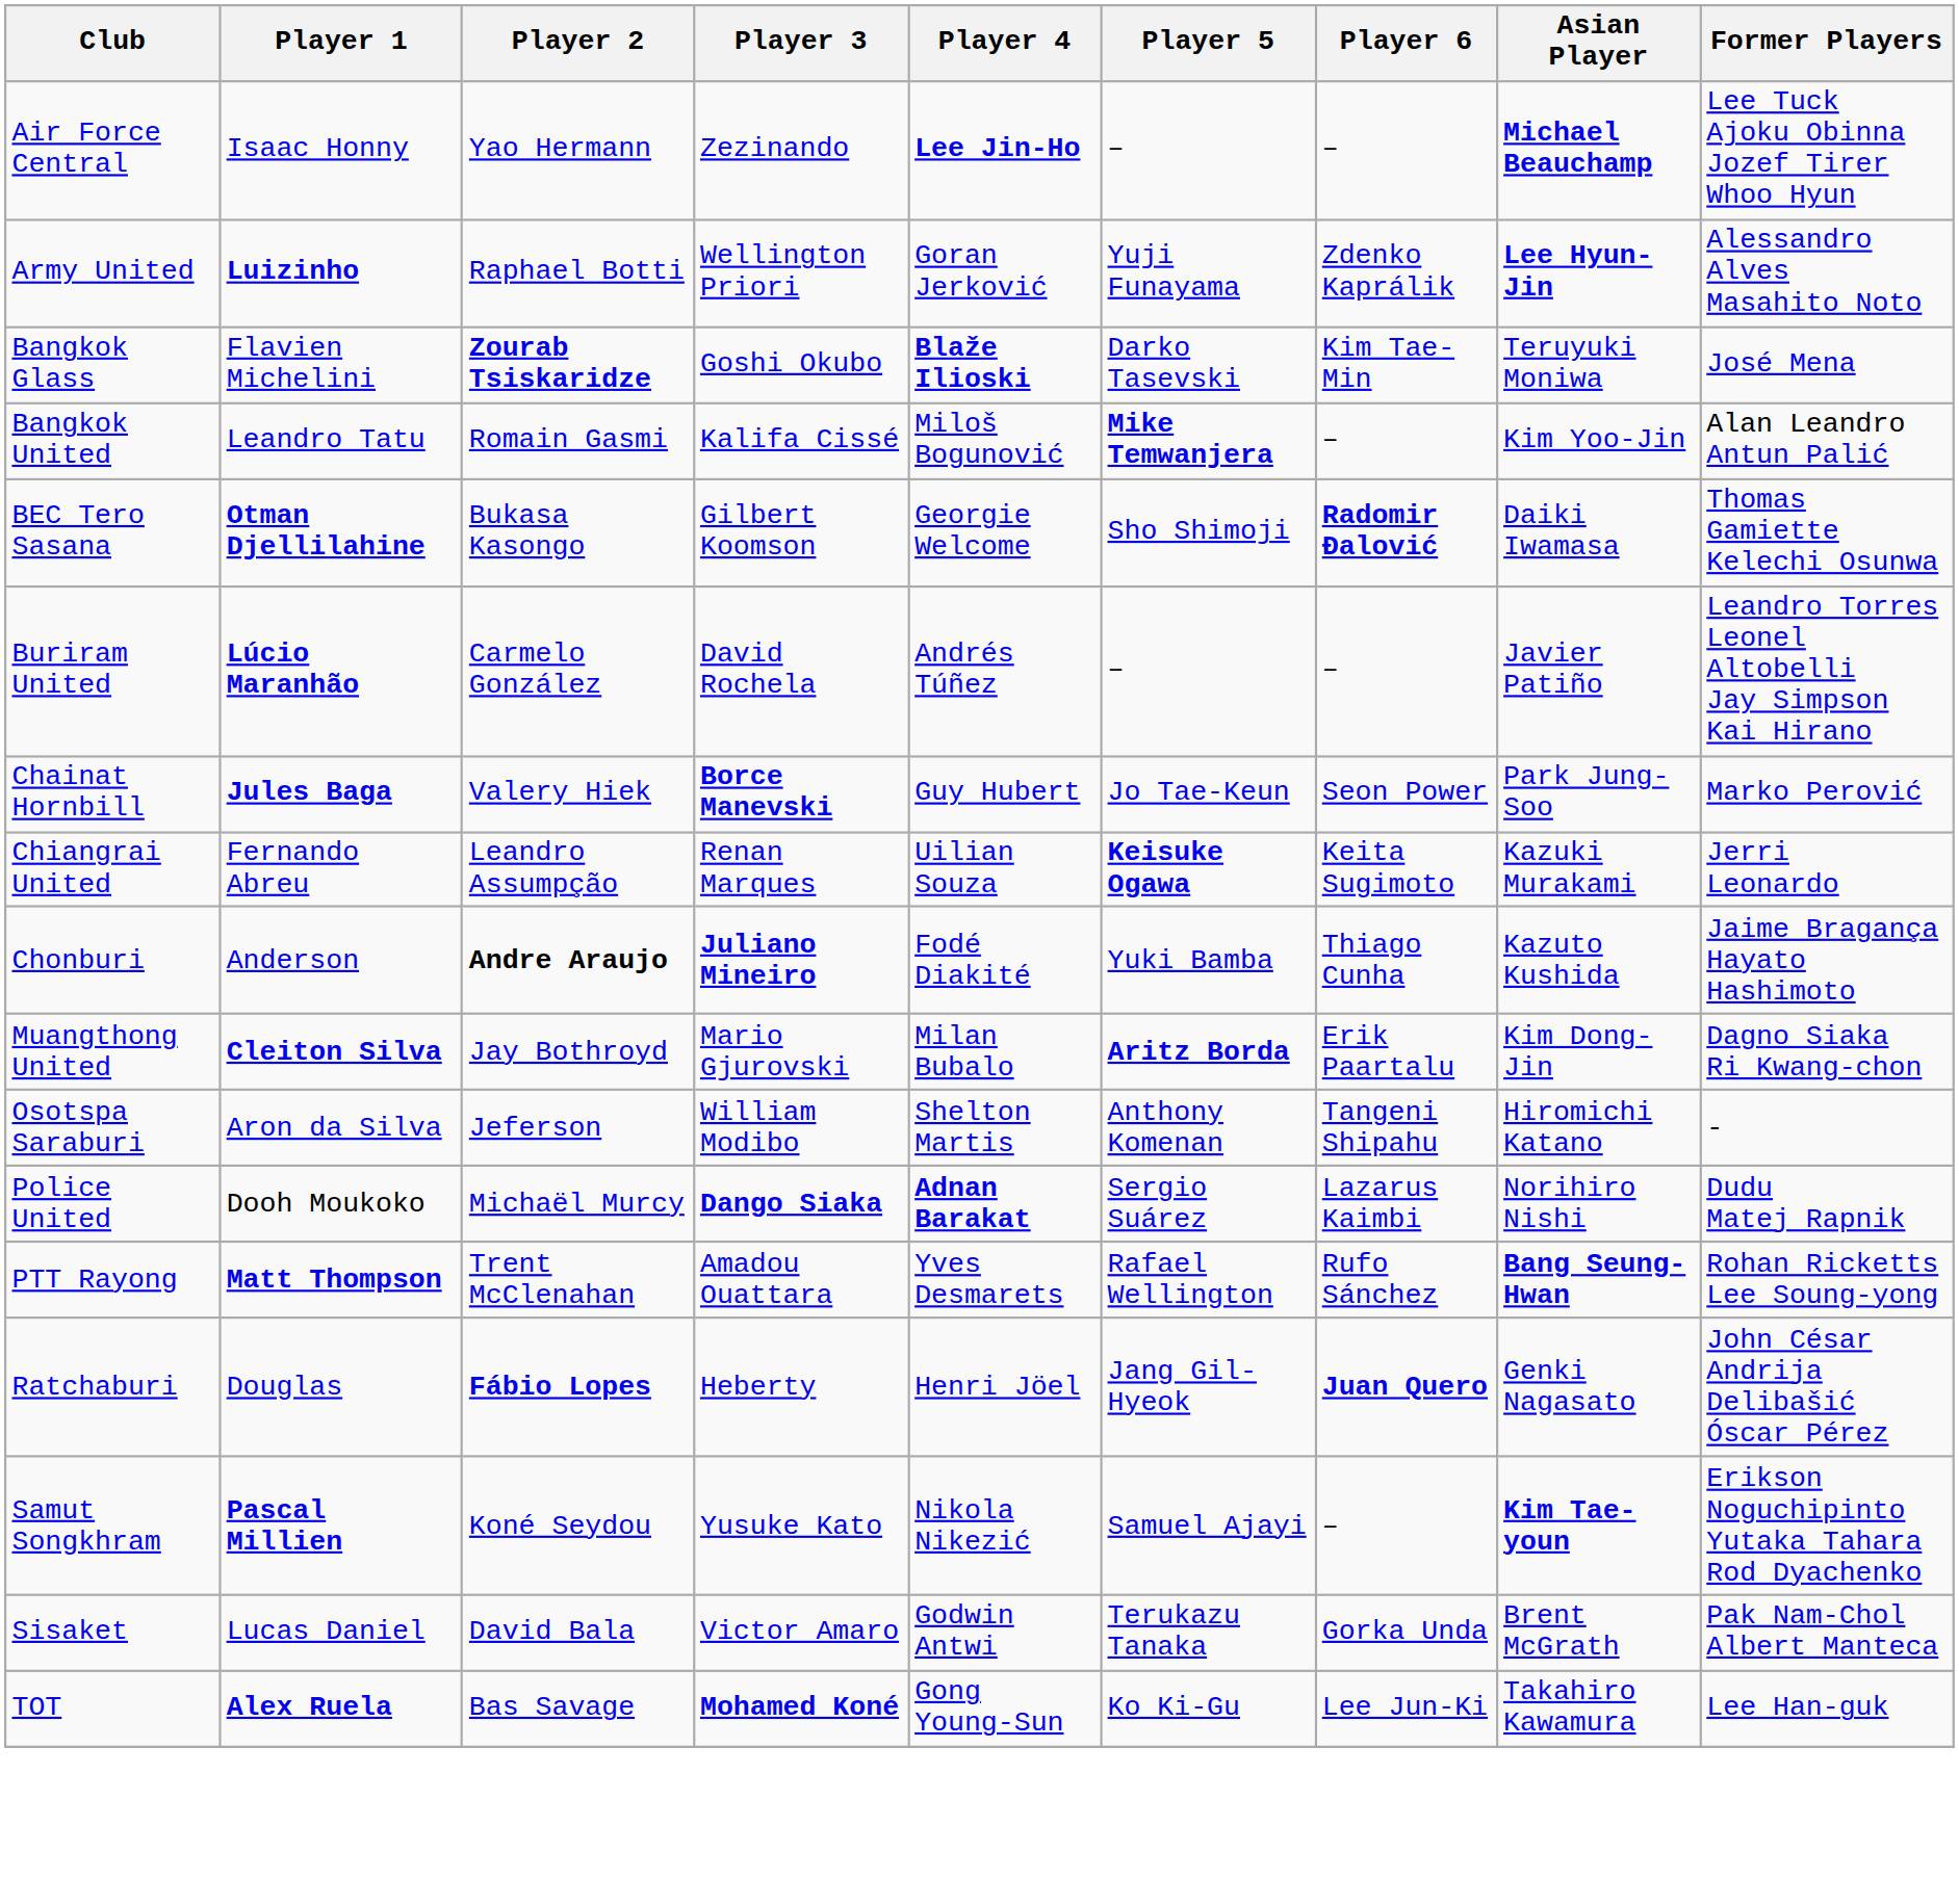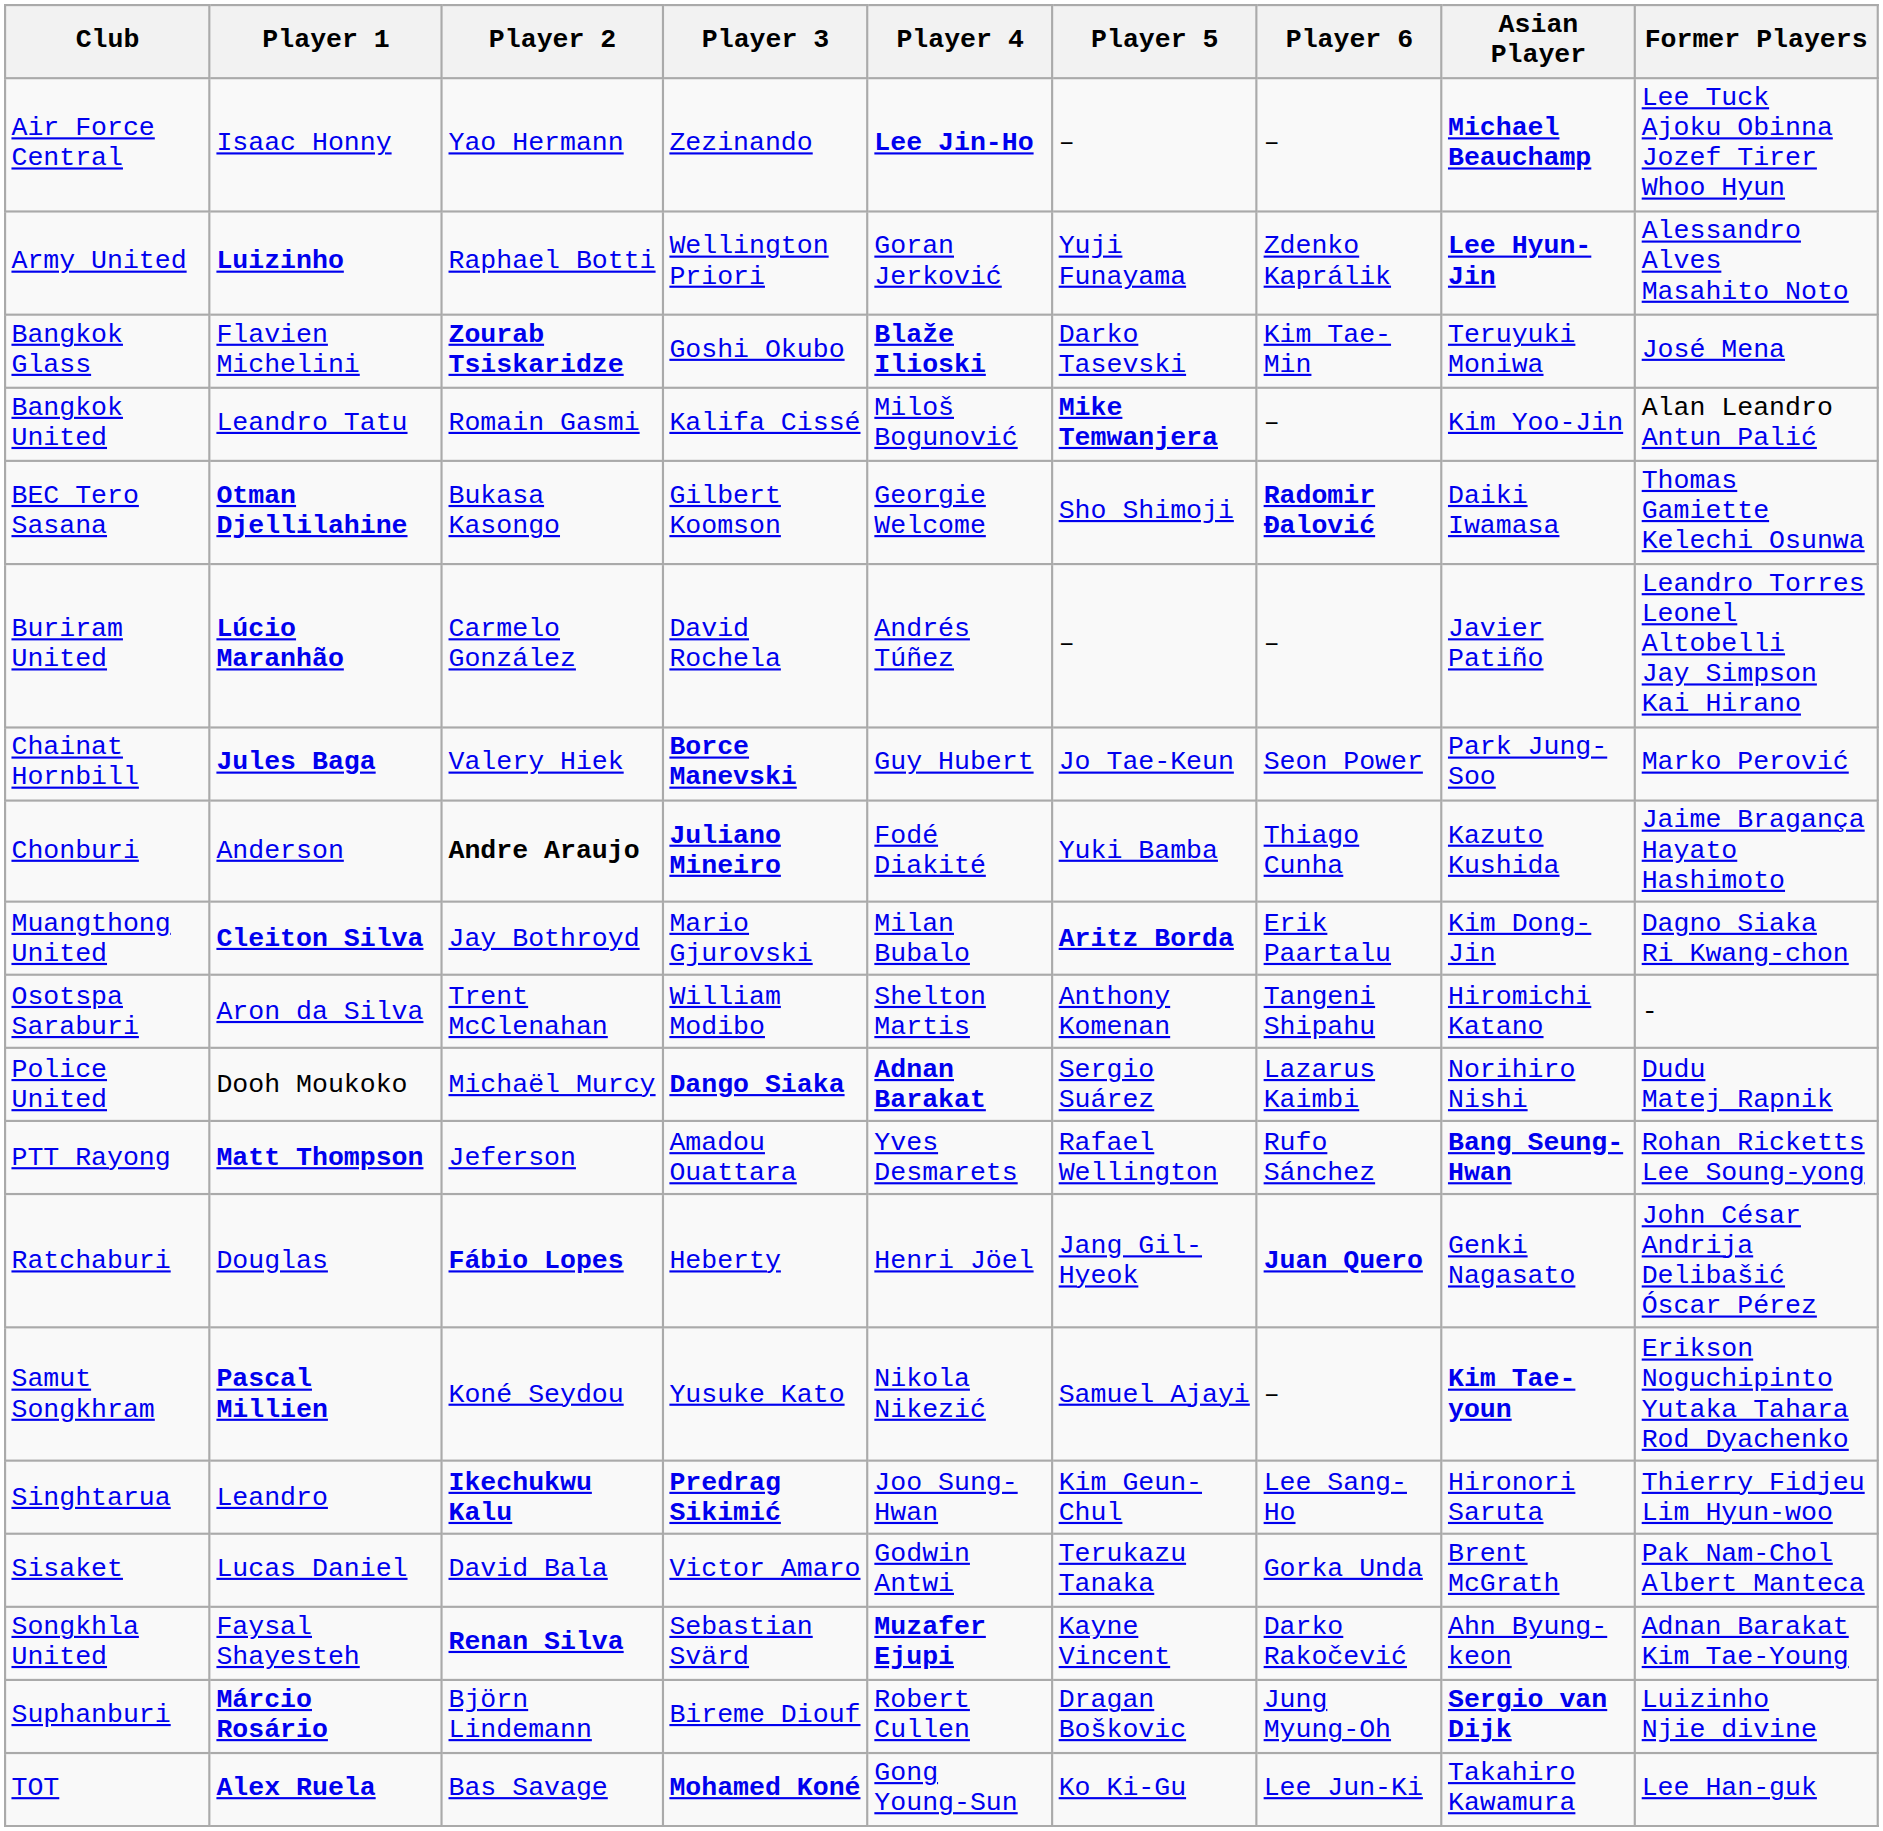- row: Chiangrai United | Fernando Abreu | Leandro Assumpção | Renan Marques | Uilian Souza | Keisuke Ogawa | Keita Sugimoto | Kazuki Murakami | Jerri Leonardo
Osotspa Saraburi | Player 2: Jeferson -> Trent McClenahan
PTT Rayong | Player 2: Trent McClenahan -> Jeferson
+ row: Singhtarua | Leandro | Ikechukwu Kalu | Predrag Sikimić | Joo Sung-Hwan | Kim Geun-Chul | Lee Sang-Ho | Hironori Saruta | Thierry Fidjeu Lim Hyun-woo
+ row: Songkhla United | Faysal Shayesteh | Renan Silva | Sebastian Svärd | Muzafer Ejupi | Kayne Vincent | Darko Rakočević | Ahn Byung-keon | Adnan Barakat Kim Tae-Young
+ row: Suphanburi | Márcio Rosário | Björn Lindemann | Bireme Diouf | Robert Cullen | Dragan Boškovic | Jung Myung-Oh | Sergio van Dijk | Luizinho Njie divine
